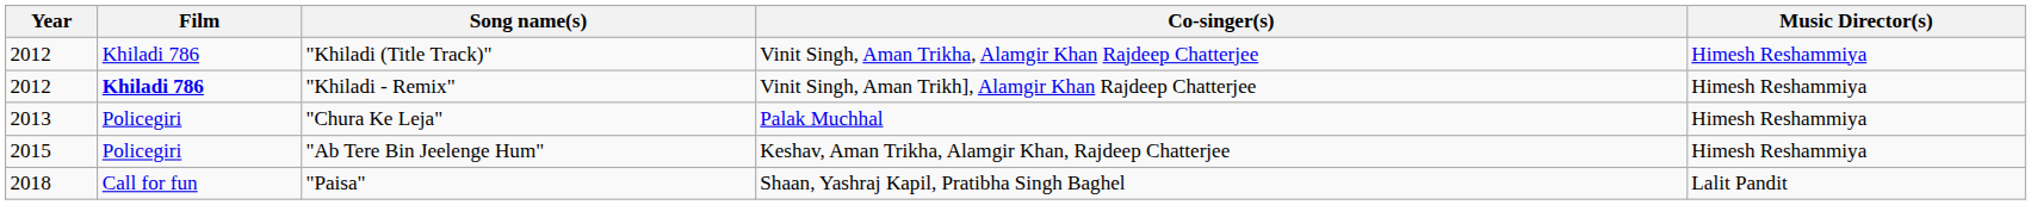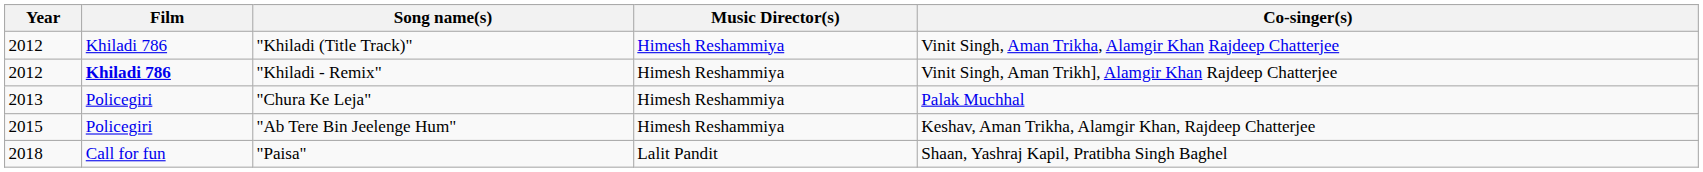columns swapped: Co-singer(s) <-> Music Director(s)
